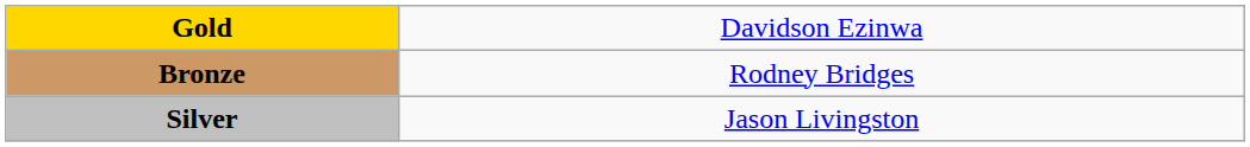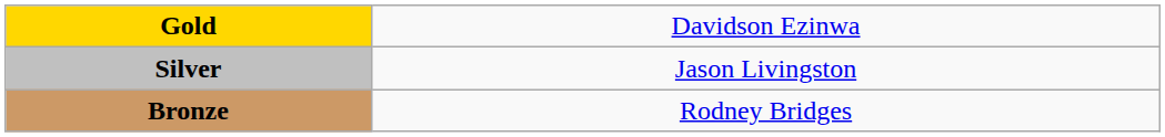rows swapped: Silver <-> Bronze
